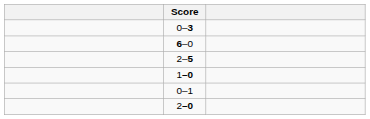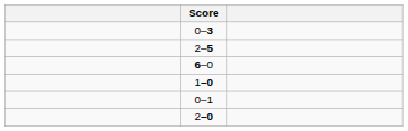rows swapped: 2–5 <-> 6–0
